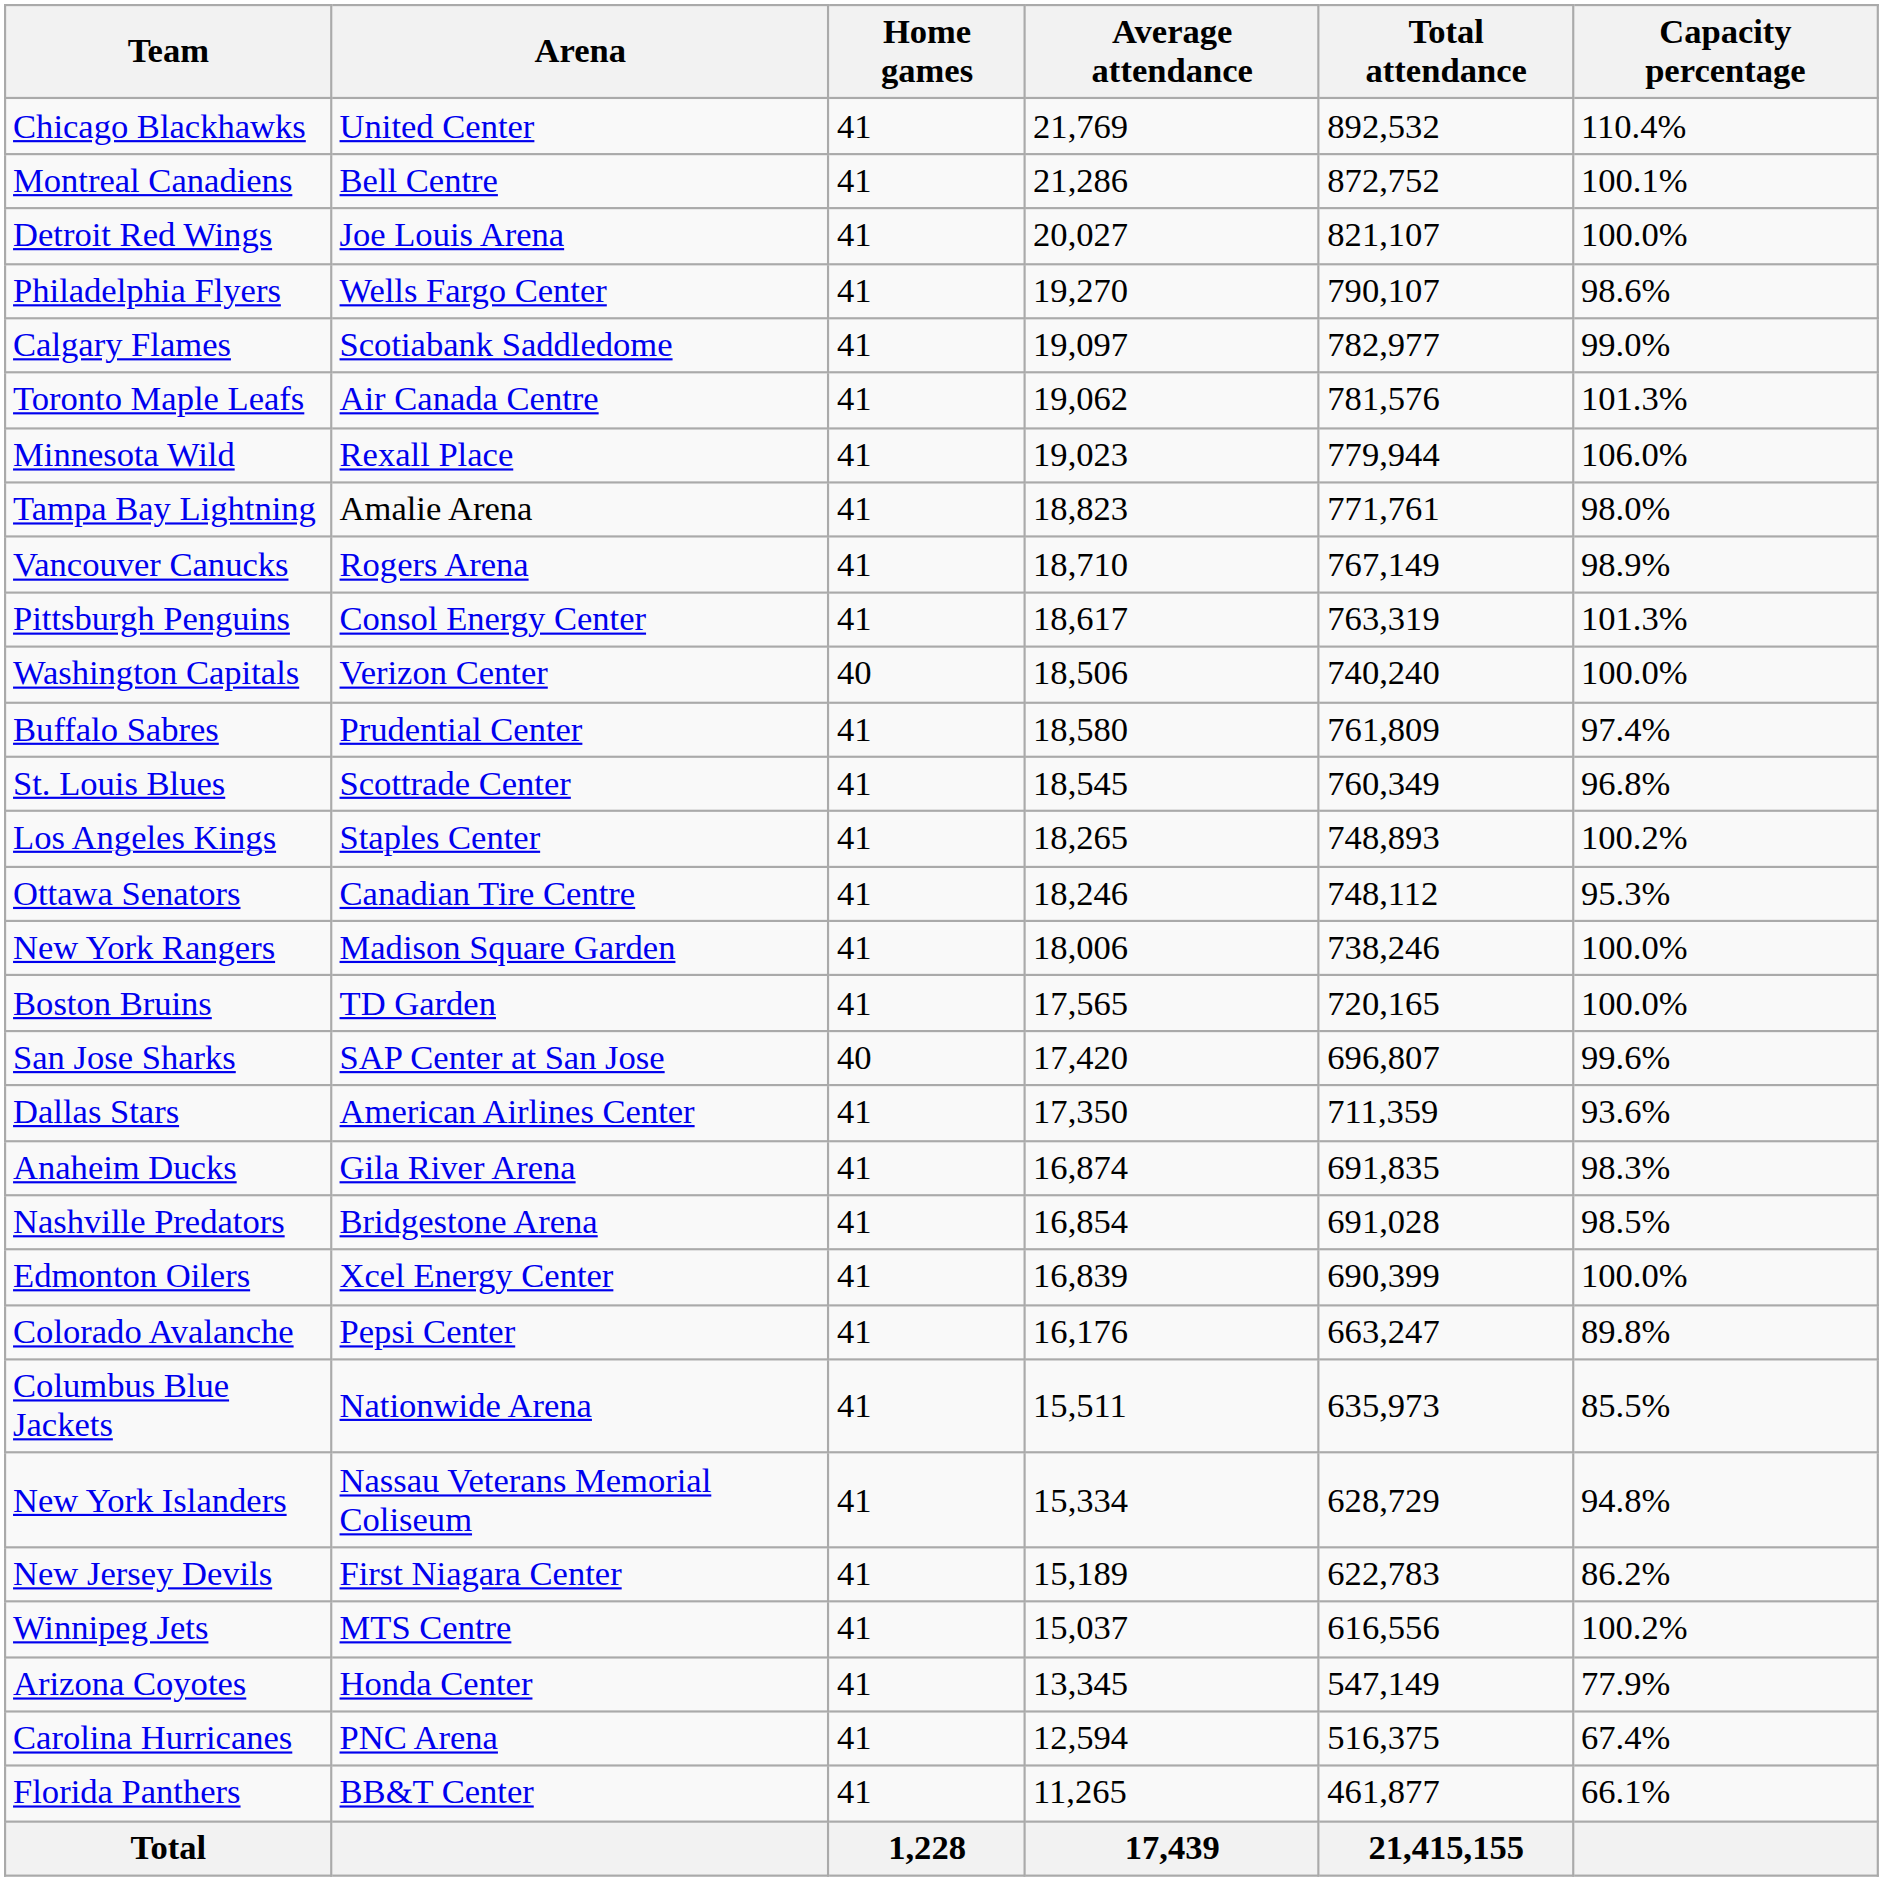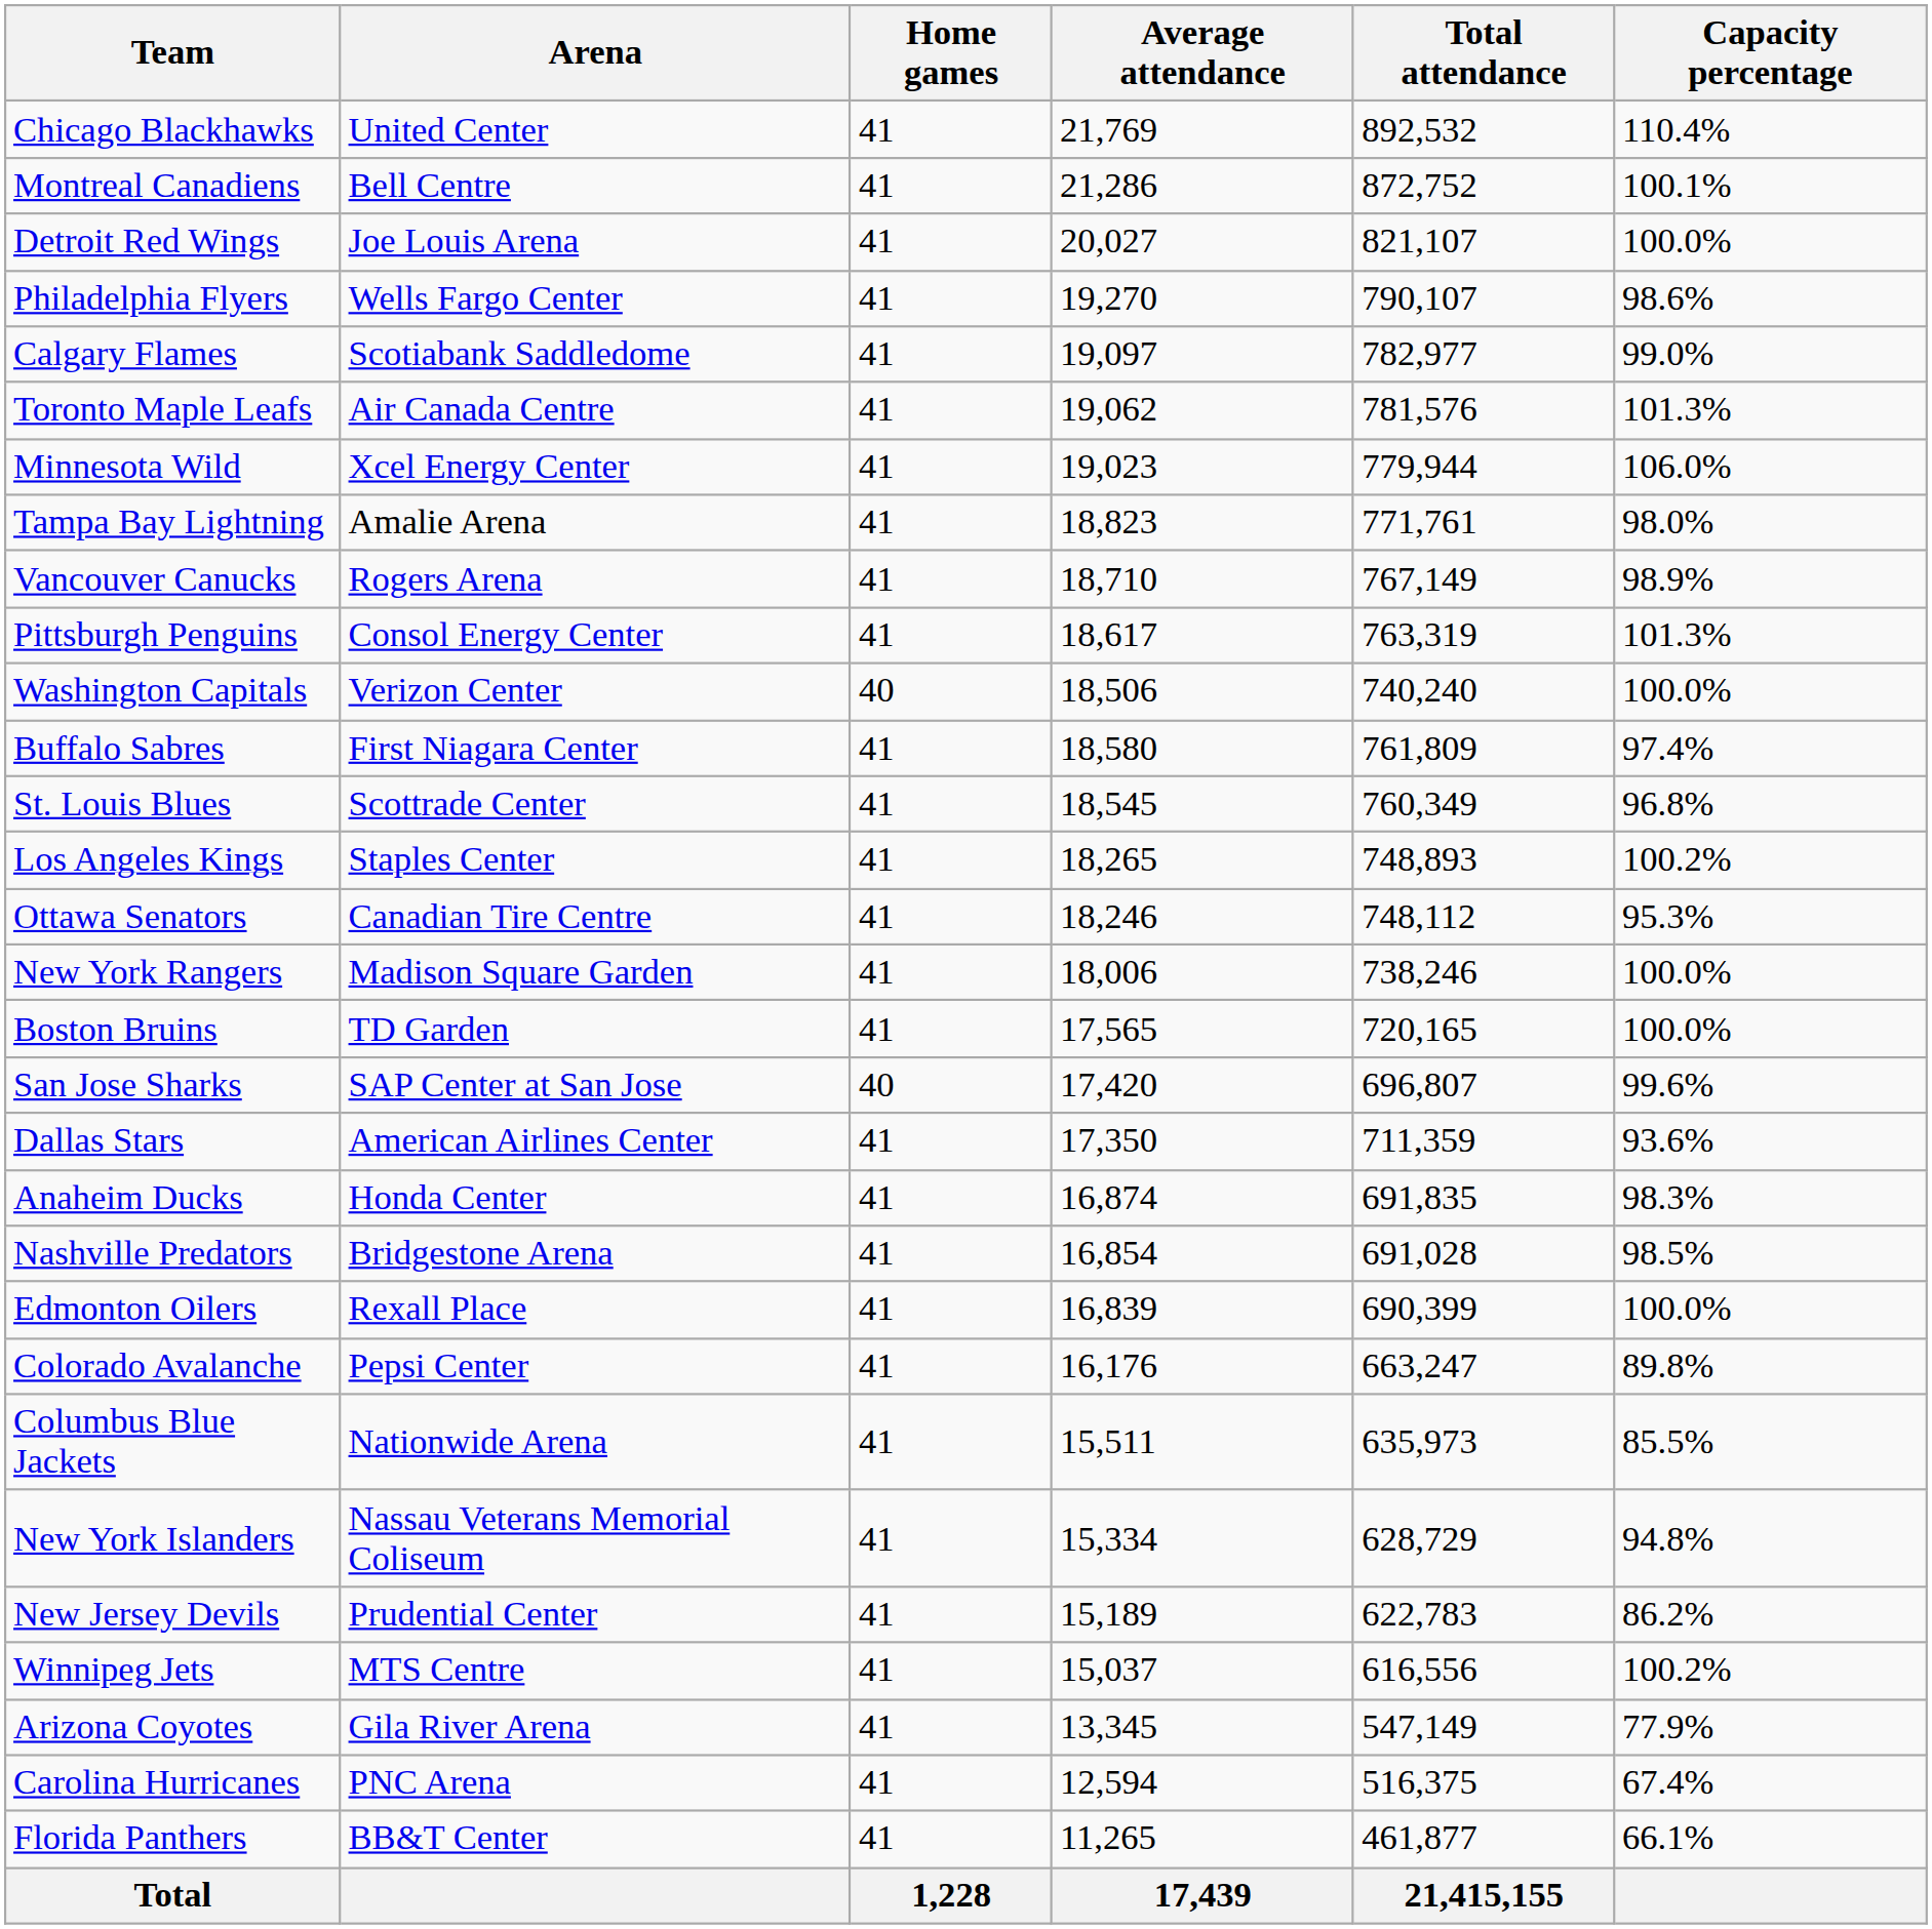Minnesota Wild | Arena: Rexall Place -> Xcel Energy Center
Buffalo Sabres | Arena: Prudential Center -> First Niagara Center
Anaheim Ducks | Arena: Gila River Arena -> Honda Center
Edmonton Oilers | Arena: Xcel Energy Center -> Rexall Place
New Jersey Devils | Arena: First Niagara Center -> Prudential Center
Arizona Coyotes | Arena: Honda Center -> Gila River Arena
